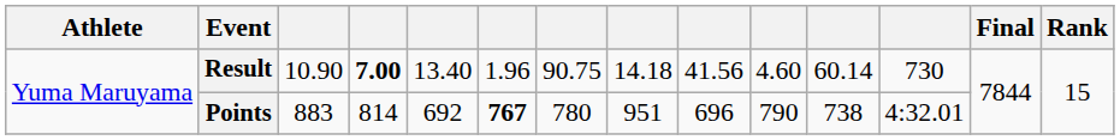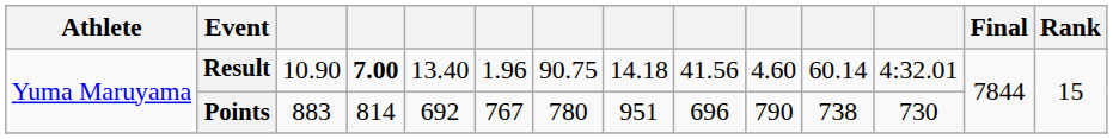Result | column 12: 730 -> 4:32.01
Points | column 6: bold -> normal
Points | column 12: 4:32.01 -> 730
